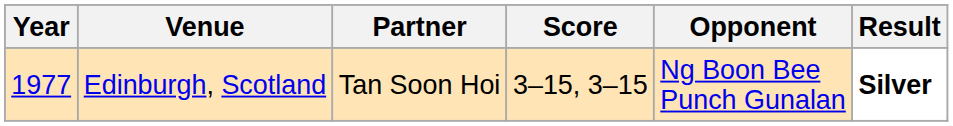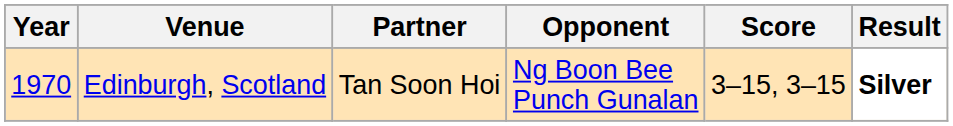columns swapped: Opponent <-> Score
Edinburgh, Scotland | Year: 1977 -> 1970
